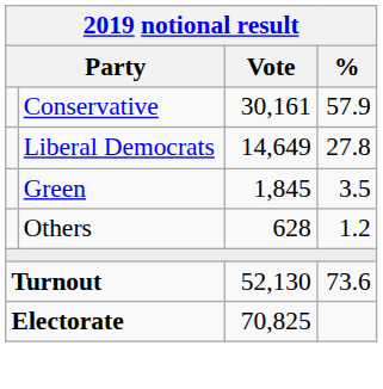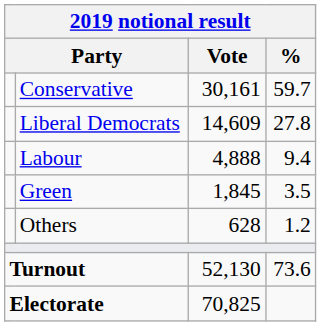Conservative | %: 57.9 -> 59.7
Liberal Democrats | Vote: 14,649 -> 14,609
+ row: Labour | 4,888 | 9.4
